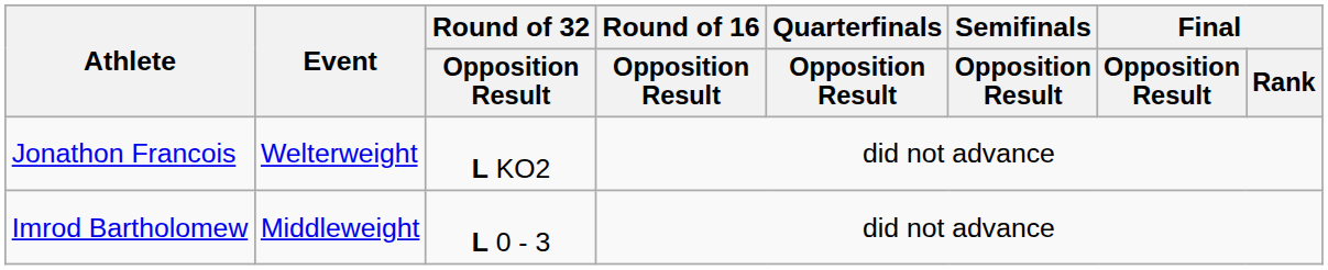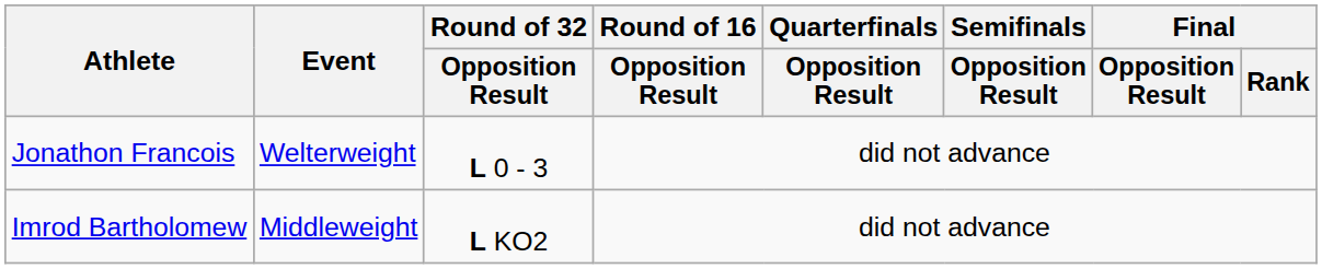Jonathon Francois | Round of 32 / Opposition Result: L KO2 -> L 0 - 3
Imrod Bartholomew | Round of 32 / Opposition Result: L 0 - 3 -> L KO2
